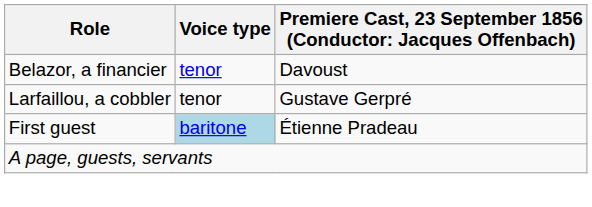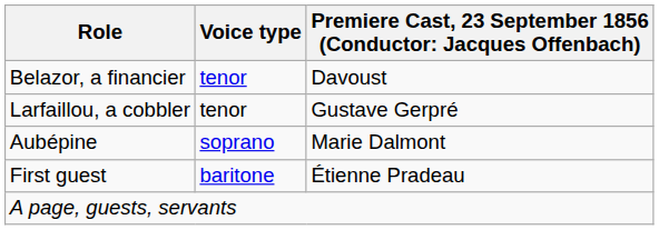+ row: Aubépine | soprano | Marie Dalmont
First guest | Voice type: lightblue background -> no background
